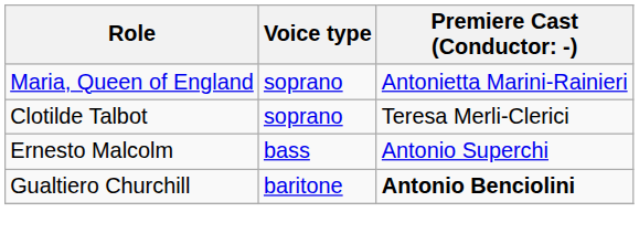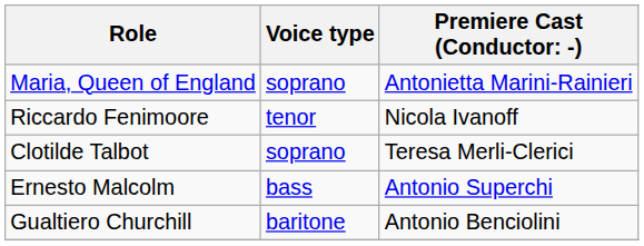+ row: Riccardo Fenimoore | tenor | Nicola Ivanoff
Gualtiero Churchill | column 3: bold -> normal
